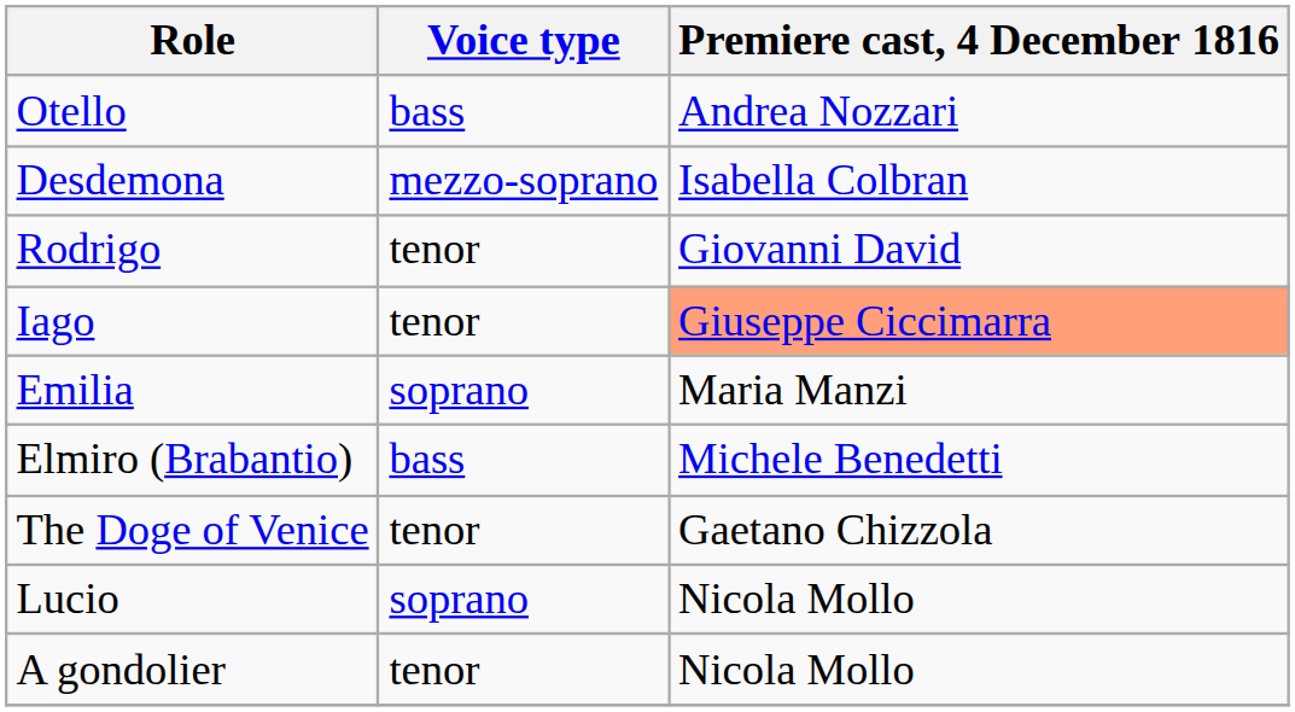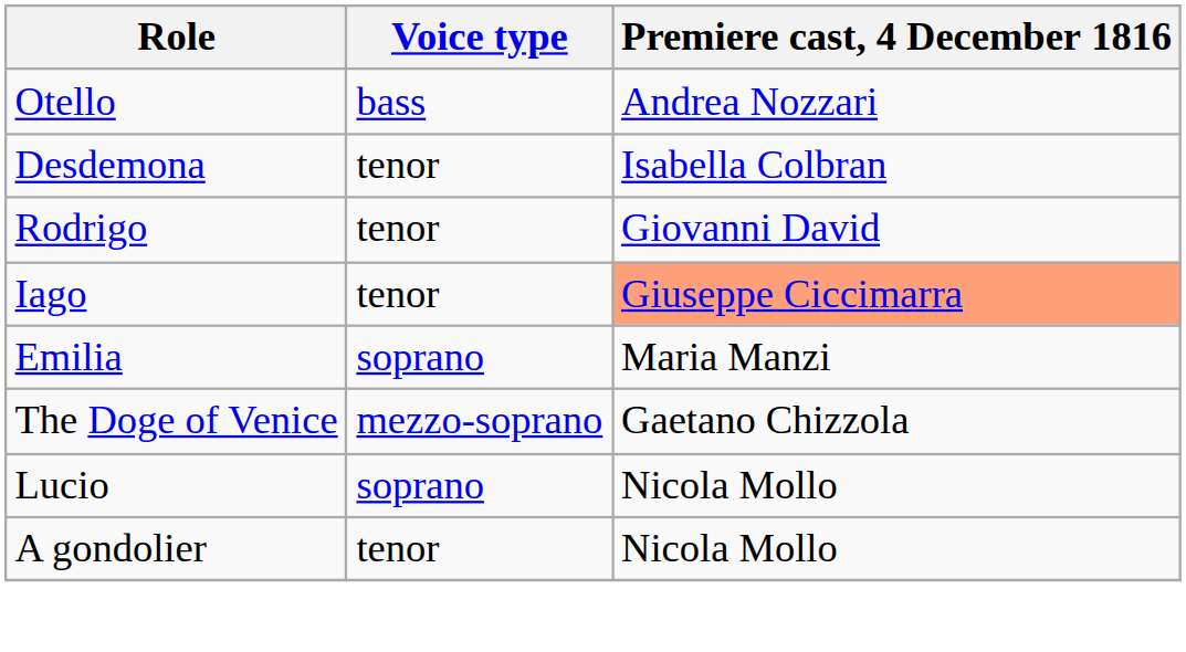Desdemona | Voice type: mezzo-soprano -> tenor
- row: Elmiro (Brabantio) | bass | Michele Benedetti
The Doge of Venice | Voice type: tenor -> mezzo-soprano
